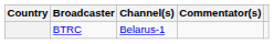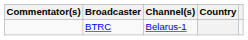columns swapped: Country <-> Commentator(s)
